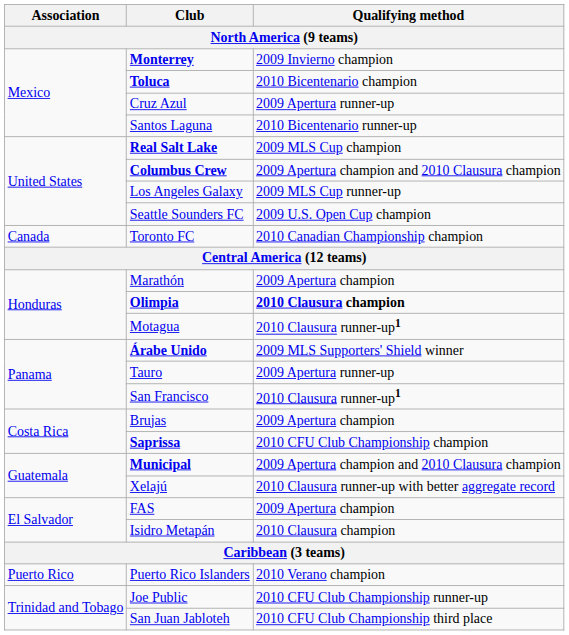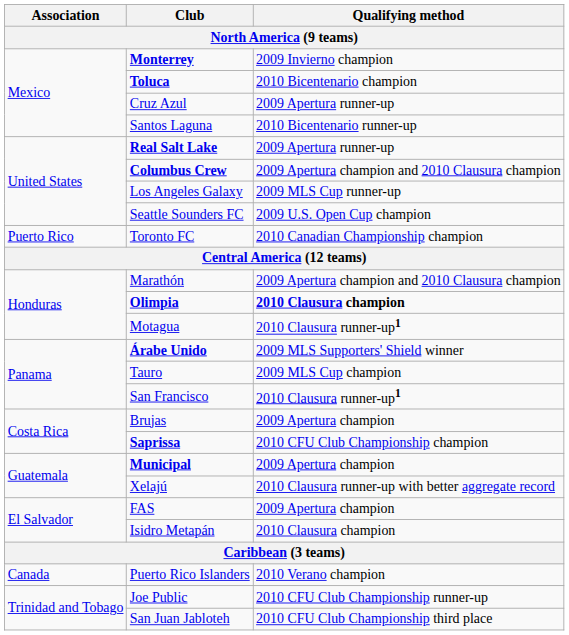Real Salt Lake | Qualifying method: 2009 MLS Cup champion -> 2009 Apertura runner-up
Toronto FC | Association: Canada -> Puerto Rico
Marathón | Qualifying method: 2009 Apertura champion -> 2009 Apertura champion and 2010 Clausura champion
Tauro | Qualifying method: 2009 Apertura runner-up -> 2009 MLS Cup champion
Municipal | Qualifying method: 2009 Apertura champion and 2010 Clausura champion -> 2009 Apertura champion
Puerto Rico Islanders | Association: Puerto Rico -> Canada
